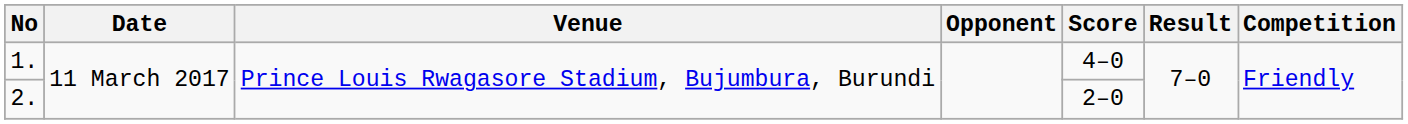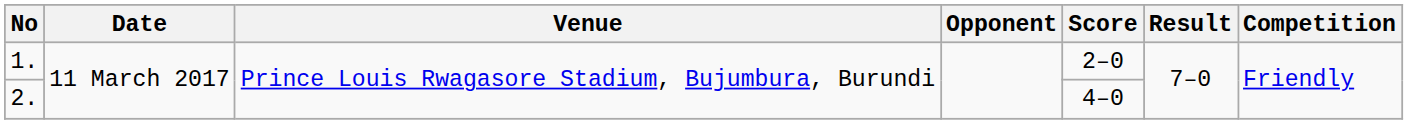1. | Score: 4–0 -> 2–0
2. | Score: 2–0 -> 4–0
